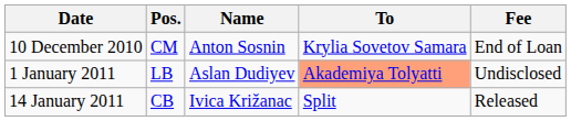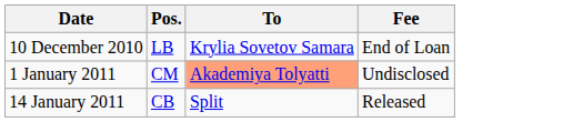- column: Name | Anton Sosnin | Aslan Dudiyev | Ivica Križanac
10 December 2010 | Pos.: CM -> LB
1 January 2011 | Pos.: LB -> CM
